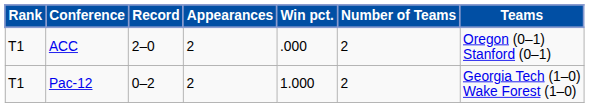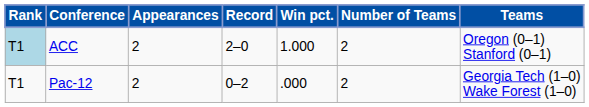columns swapped: Appearances <-> Record
ACC | Rank: no background -> lightblue background
ACC | Win pct.: .000 -> 1.000
Pac-12 | Win pct.: 1.000 -> .000
